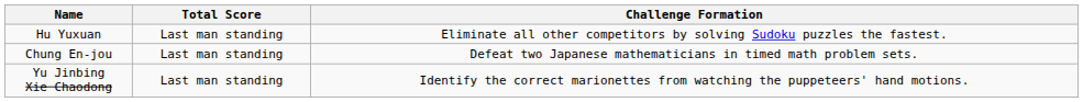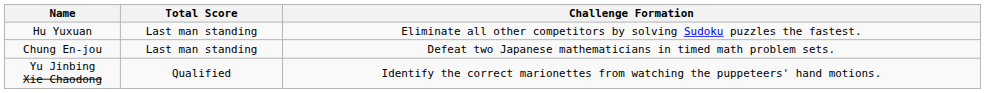Yu Jinbing Xie Chaodong | Total Score: Last man standing -> Qualified
